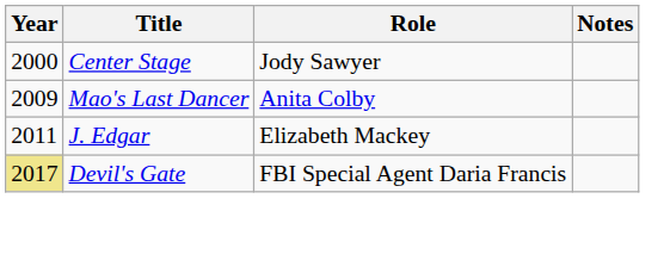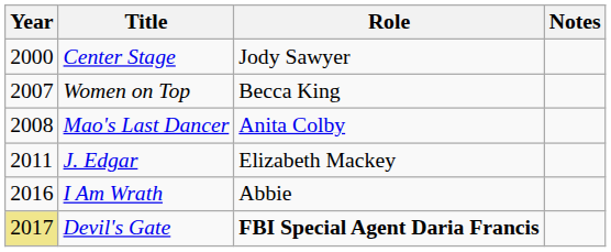+ row: 2007 | Women on Top | Becca King
Mao's Last Dancer | Year: 2009 -> 2008
+ row: 2016 | I Am Wrath | Abbie
Devil's Gate | Role: normal -> bold
